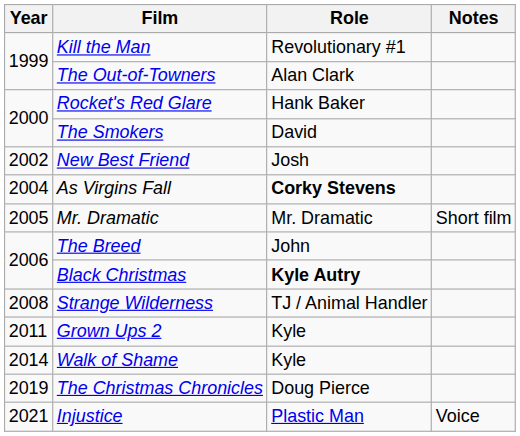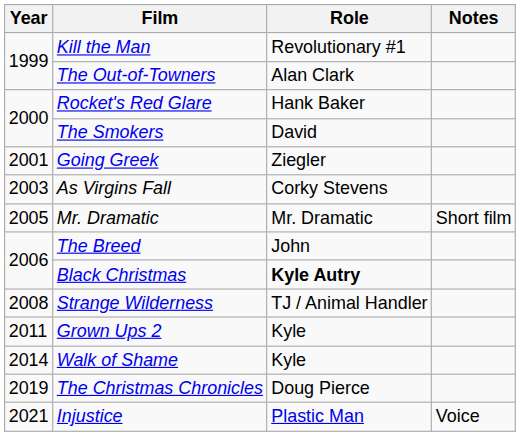+ row: 2001 | Going Greek | Ziegler
- row: 2002 | New Best Friend | Josh
As Virgins Fall | Year: 2004 -> 2003
As Virgins Fall | Role: bold -> normal
